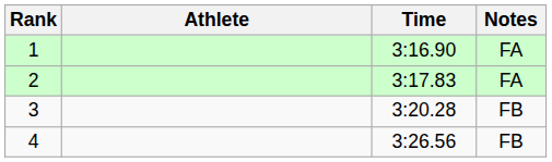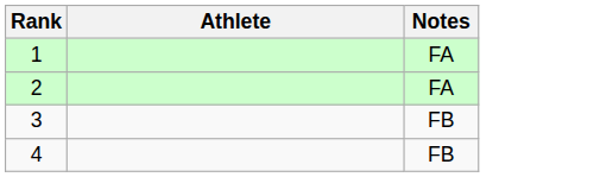- column: Time | 3:16.90 | 3:17.83 | 3:20.28 | 3:26.56
